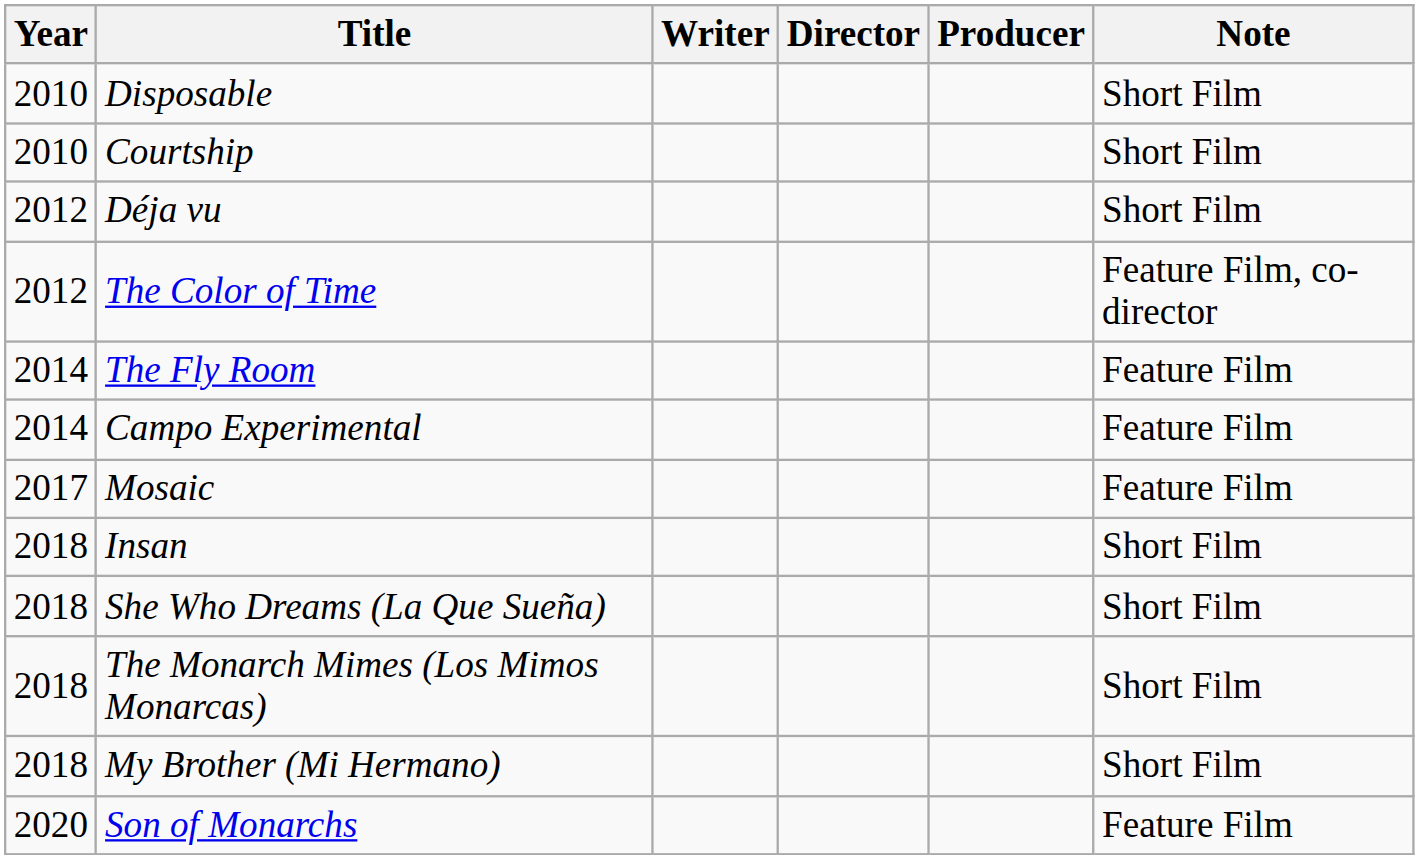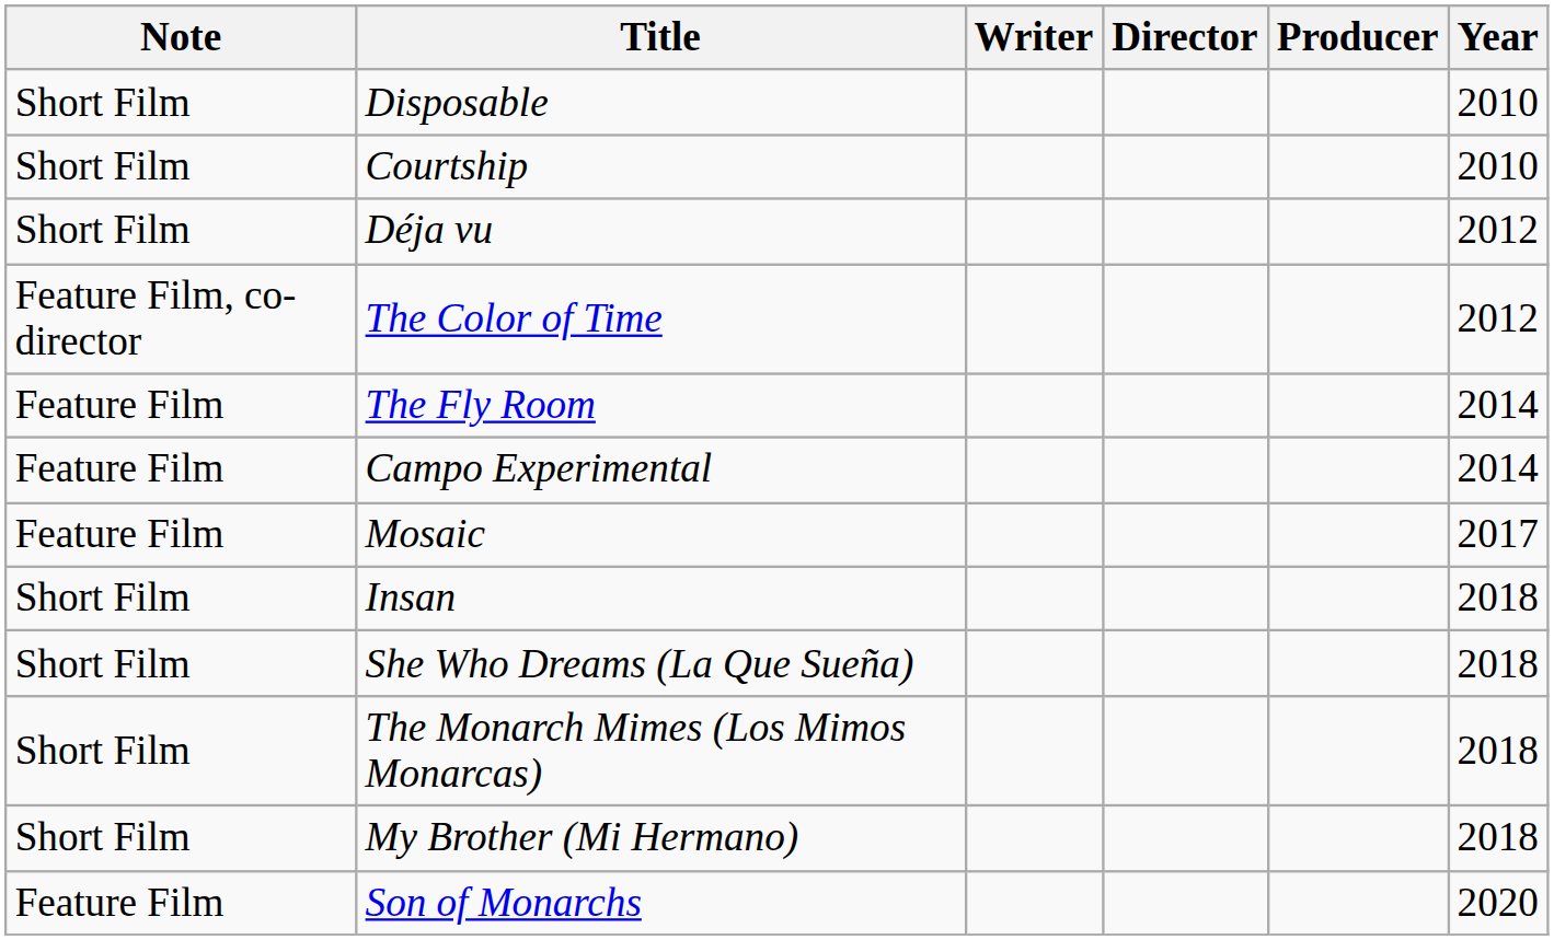columns swapped: Year <-> Note
